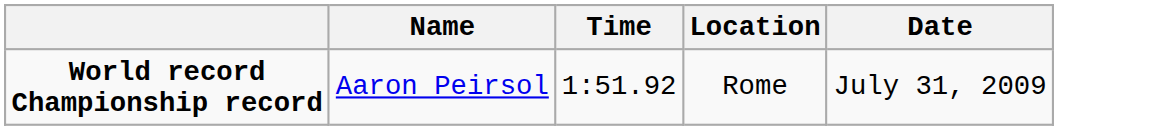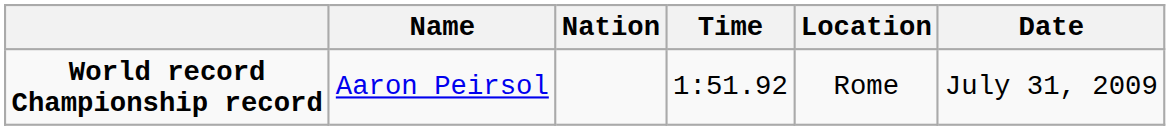+ column: Nation
